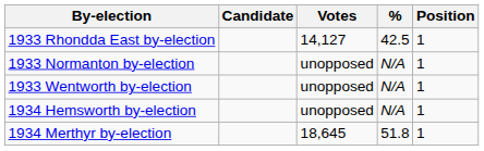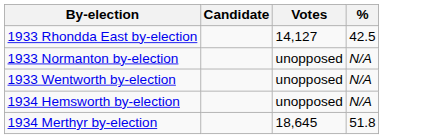- column: Position | 1 | 1 | 1 | 1 | 1
